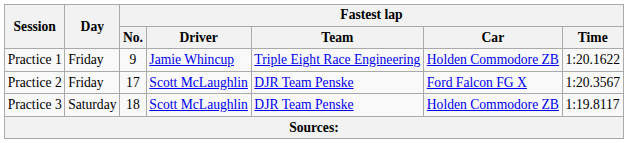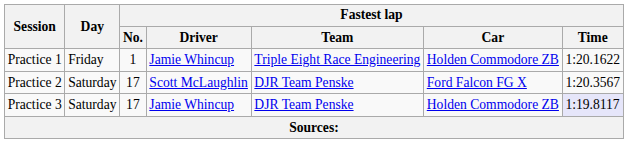Practice 1 | Fastest lap / No.: 9 -> 1
Practice 2 | Day: Friday -> Saturday
Practice 3 | Fastest lap / No.: 18 -> 17
Practice 3 | Fastest lap / Driver: Scott McLaughlin -> Jamie Whincup
Practice 3 | Fastest lap / Time: no background -> lavender background
